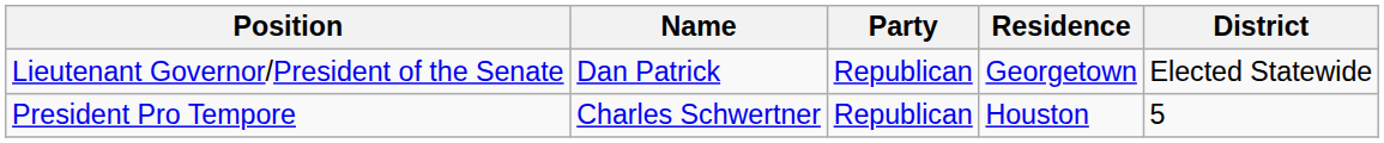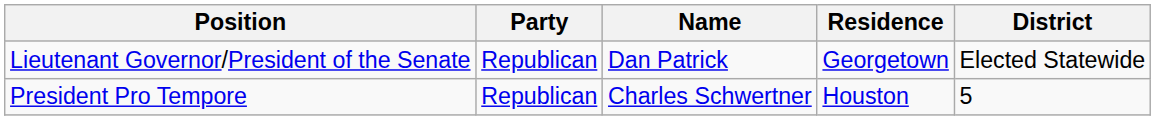columns swapped: Name <-> Party
